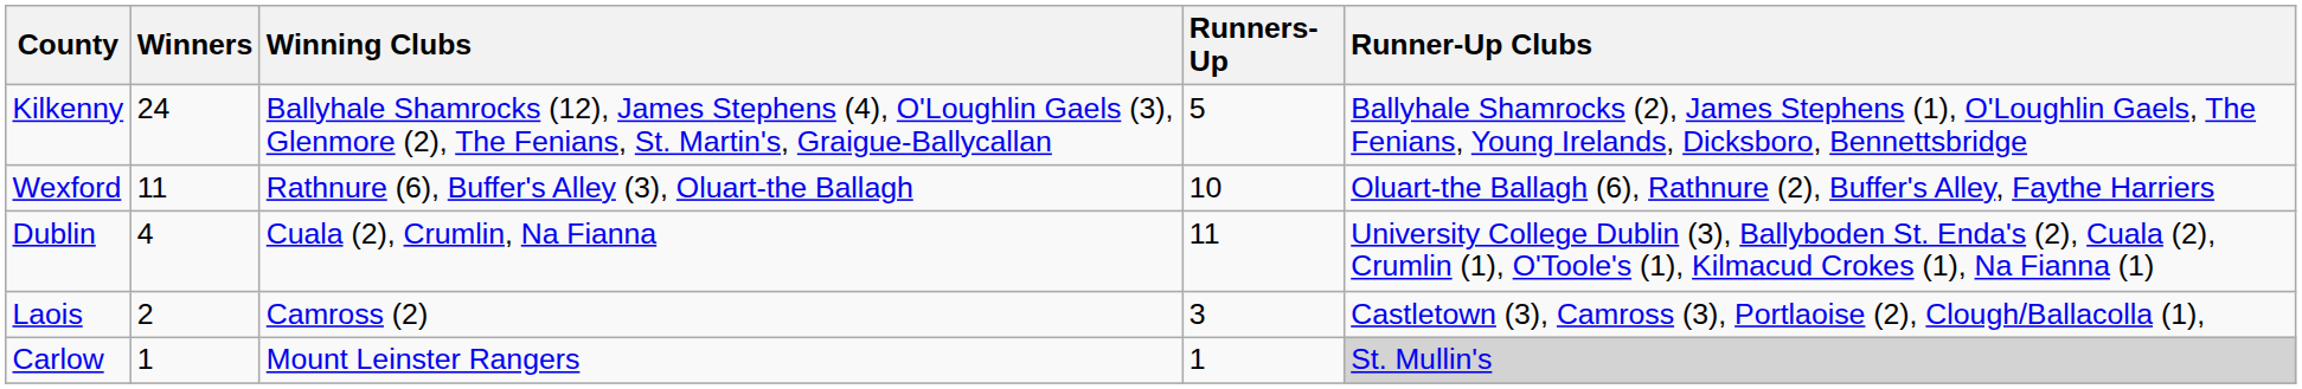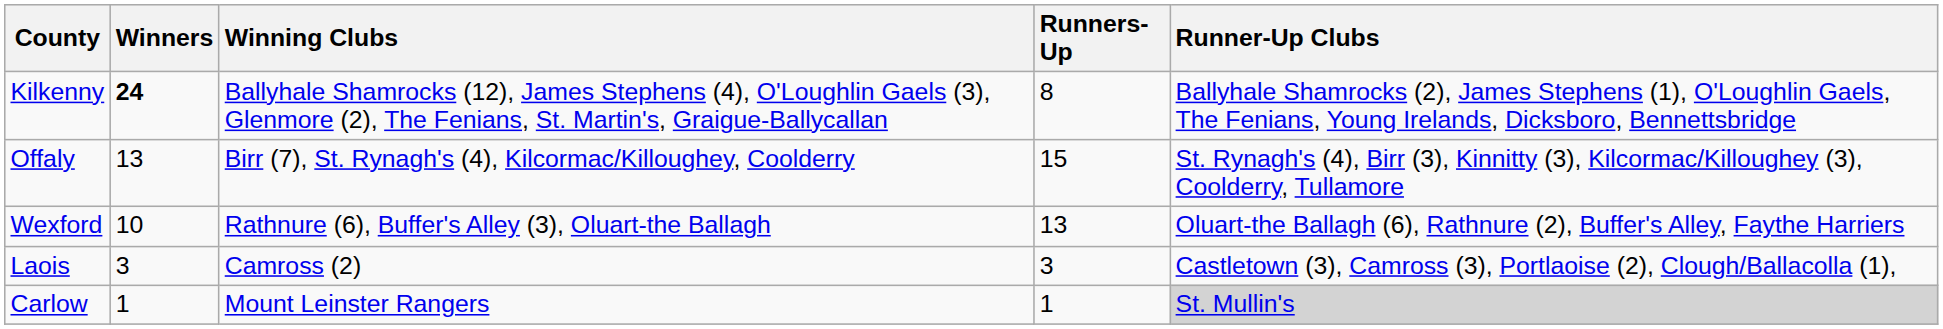Kilkenny | Winners: normal -> bold
Kilkenny | Runners-Up: 5 -> 8
+ row: Offaly | 13 | Birr (7), St. Rynagh's (4), Kilcormac/Killoughey, Coolderry | 15 | St. Rynagh's (4), Birr (3), Kinnitty (3), Kilcormac/Killoughey (3), Coolderry, Tullamore
Wexford | Winners: 11 -> 10
Wexford | Runners-Up: 10 -> 13
- row: Dublin | 4 | Cuala (2), Crumlin, Na Fianna | 11 | University College Dublin (3), Ballyboden St. Enda's (2), Cuala (2), Crumlin (1), O'Toole's (1), Kilmacud Crokes (1), Na Fianna (1)
Laois | Winners: 2 -> 3
